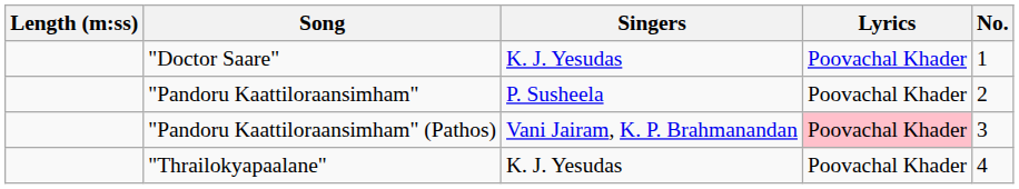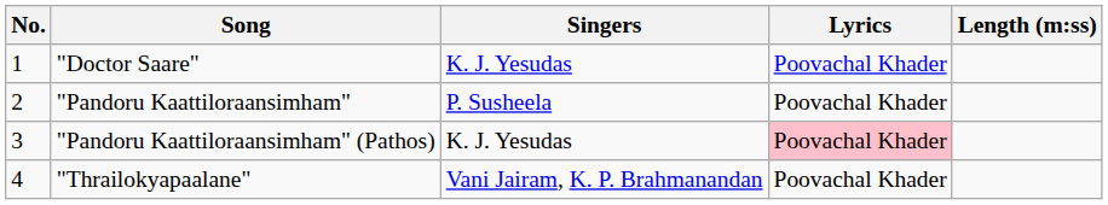columns swapped: No. <-> Length (m:ss)
"Pandoru Kaattiloraansimham" (Pathos) | Singers: Vani Jairam, K. P. Brahmanandan -> K. J. Yesudas
"Thrailokyapaalane" | Singers: K. J. Yesudas -> Vani Jairam, K. P. Brahmanandan
